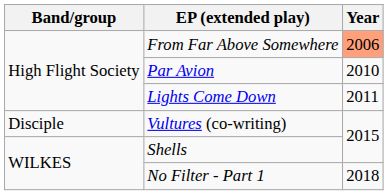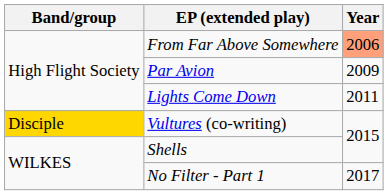Par Avion | Year: 2010 -> 2009
Vultures (co-writing) | Band/group: no background -> gold background
No Filter - Part 1 | Year: 2018 -> 2017
